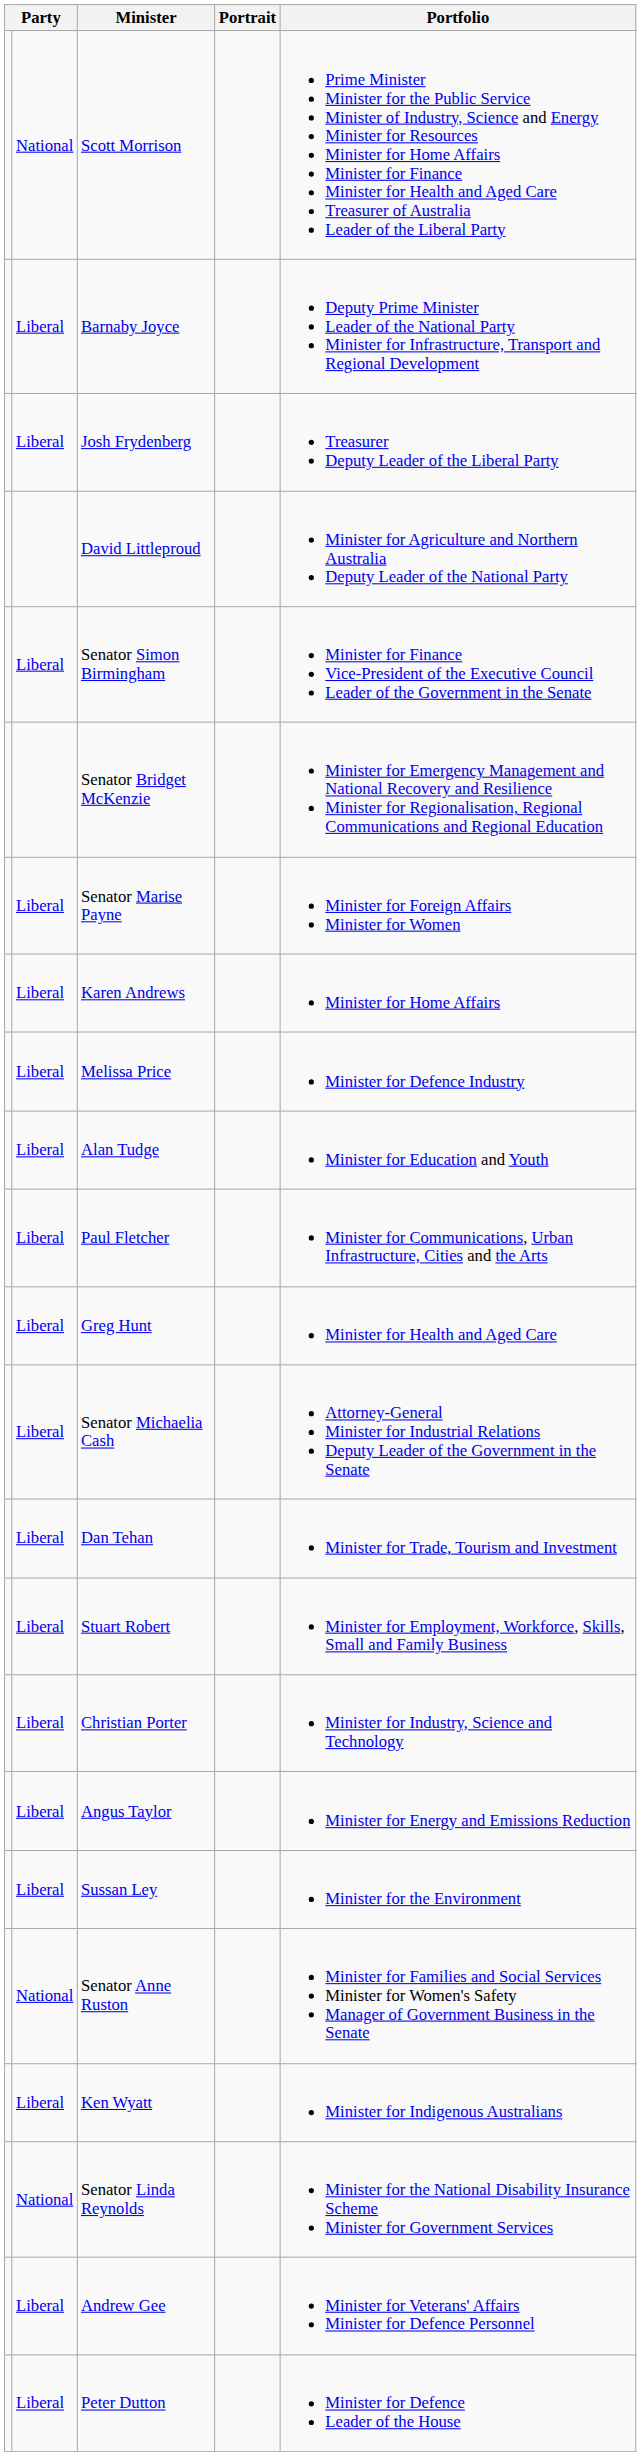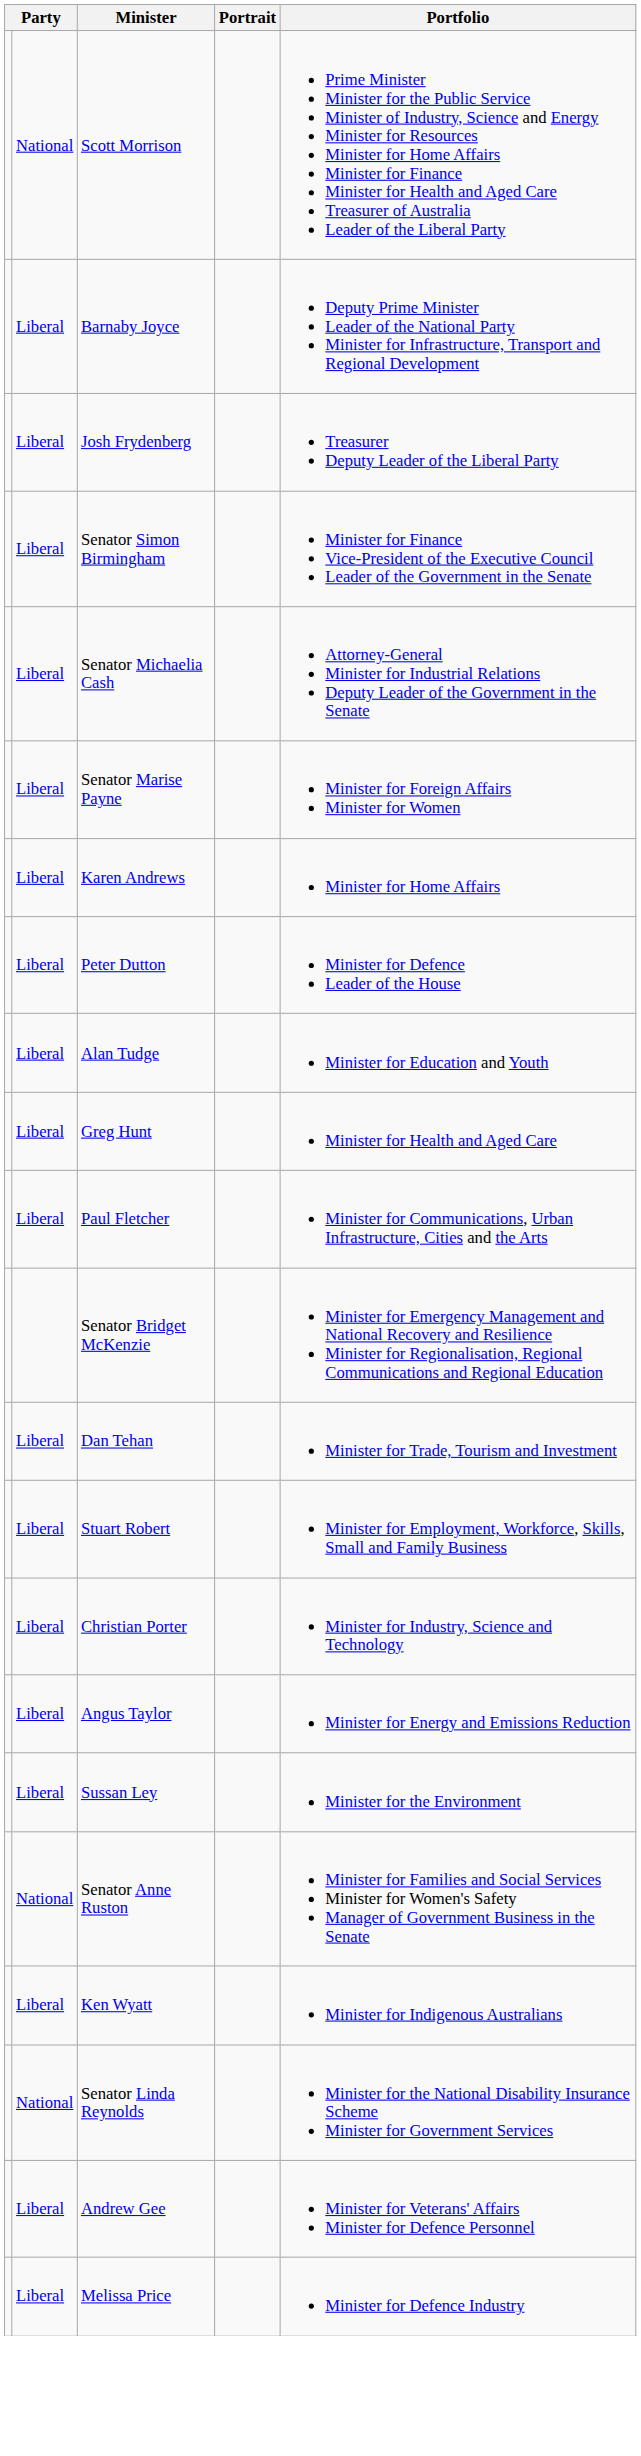- row: David Littleproud | Minister for Agriculture and Northern Australia Deputy Leader of the National Party
rows swapped: Senator Michaelia Cash <-> Senator Bridget McKenzie
rows swapped: Peter Dutton <-> Melissa Price
rows swapped: Greg Hunt <-> Paul Fletcher
